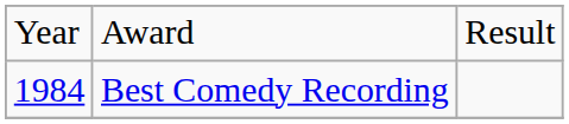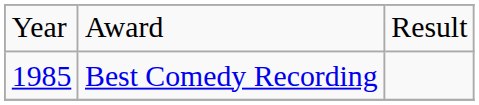Best Comedy Recording | column 1: 1984 -> 1985
